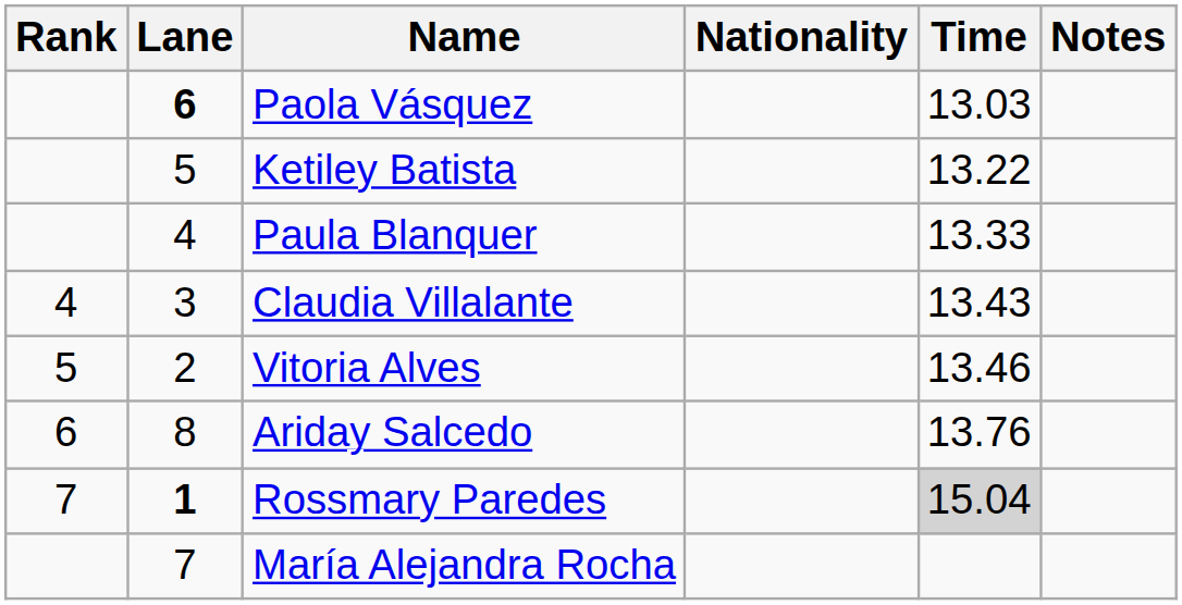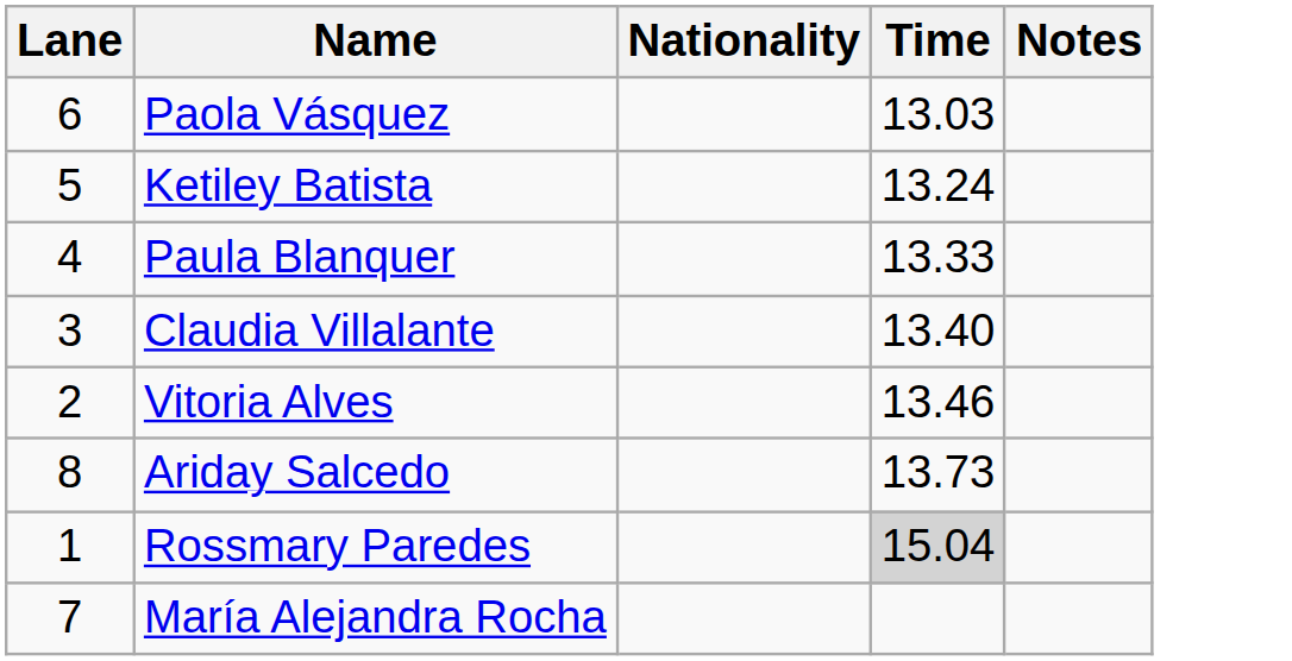- column: Rank | 4 | 5 | 6 | 7
Paola Vásquez | Lane: bold -> normal
Ketiley Batista | Time: 13.22 -> 13.24
Claudia Villalante | Time: 13.43 -> 13.40
Ariday Salcedo | Time: 13.76 -> 13.73
Rossmary Paredes | Lane: bold -> normal
